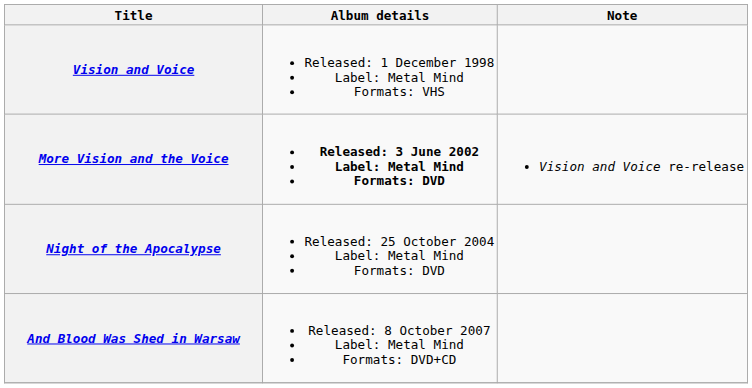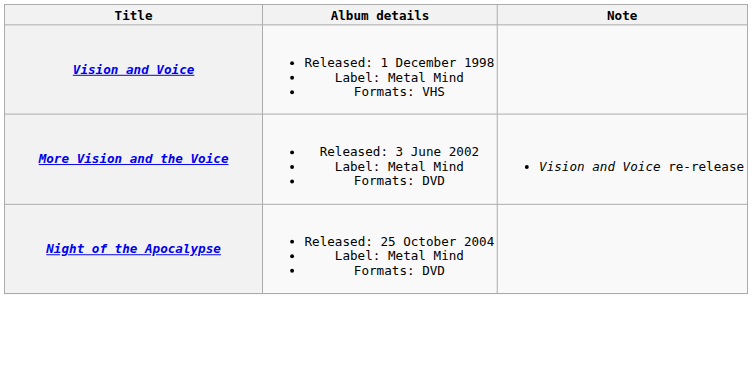More Vision and the Voice | Album details: bold -> normal
- row: And Blood Was Shed in Warsaw | Released: 8 October 2007 Label: Metal Mind Formats: DVD+CD
